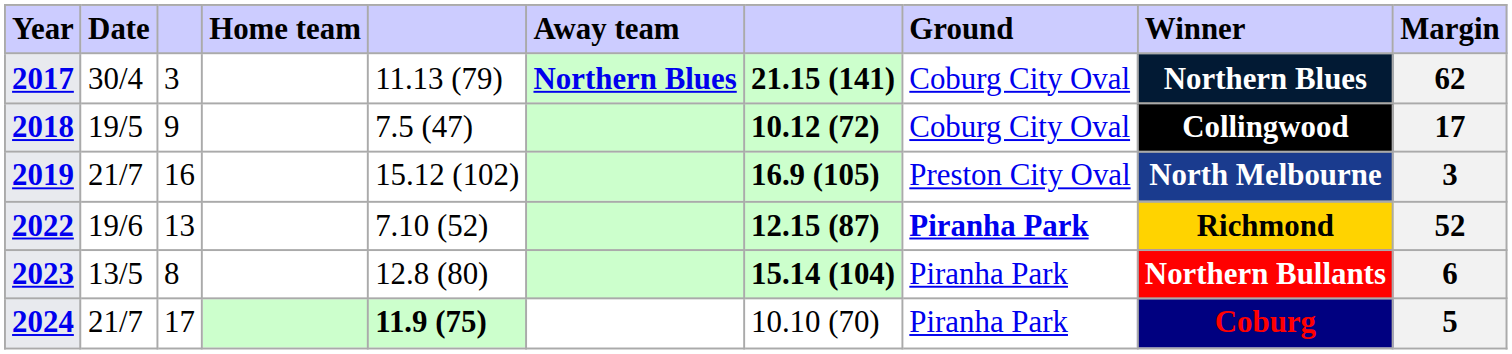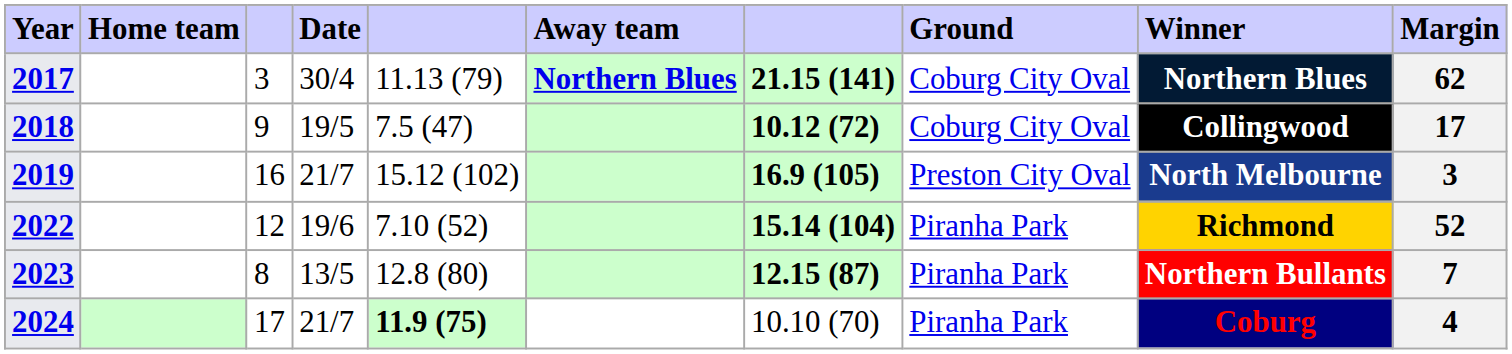columns swapped: Date <-> Home team
2022 | column 3: 13 -> 12
2022 | column 7: 12.15 (87) -> 15.14 (104)
2022 | Ground: bold -> normal
2023 | column 7: 15.14 (104) -> 12.15 (87)
2023 | Margin: 6 -> 7
2024 | Margin: 5 -> 4
